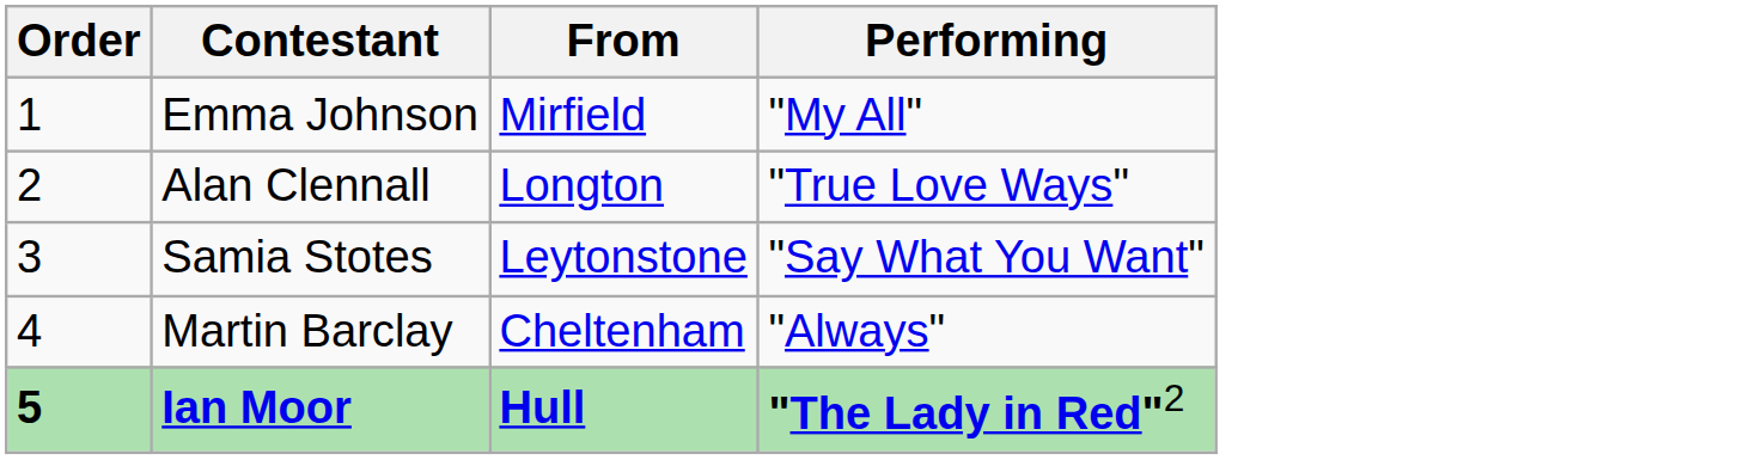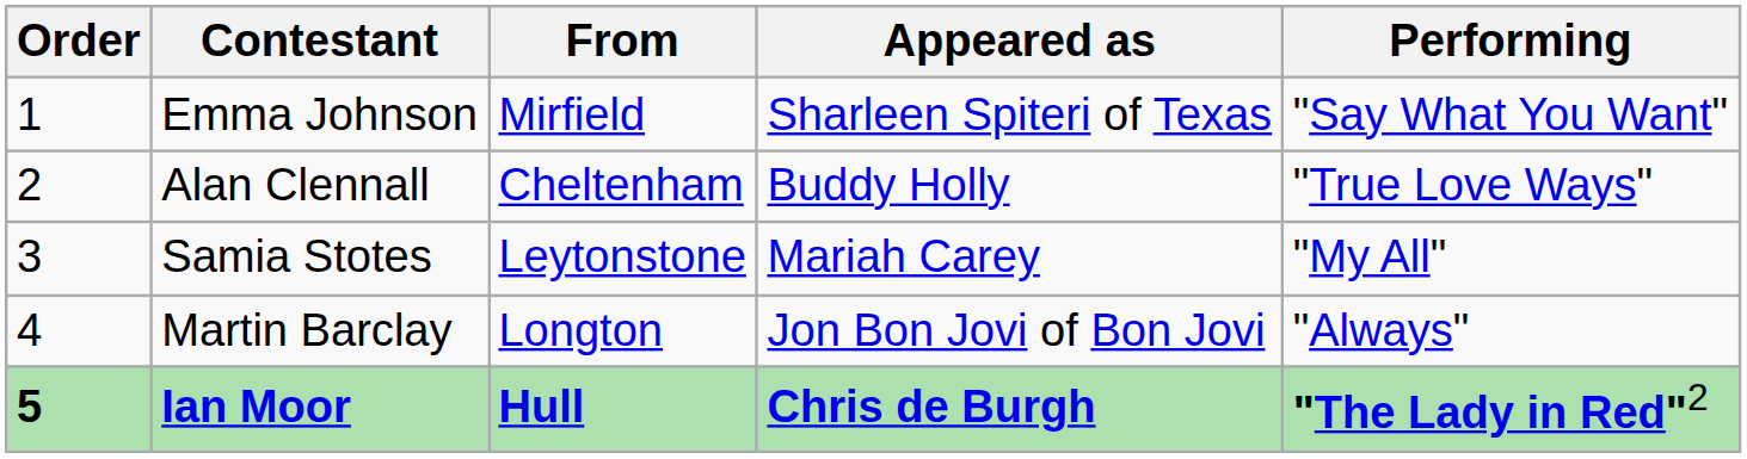+ column: Appeared as | Sharleen Spiteri of Texas | Buddy Holly | Mariah Carey | Jon Bon Jovi of Bon Jovi | Chris de Burgh
Emma Johnson | Performing: "My All" -> "Say What You Want"
Alan Clennall | From: Longton -> Cheltenham
Samia Stotes | Performing: "Say What You Want" -> "My All"
Martin Barclay | From: Cheltenham -> Longton
